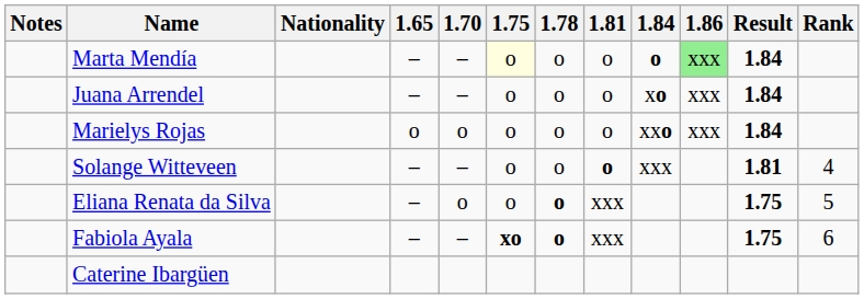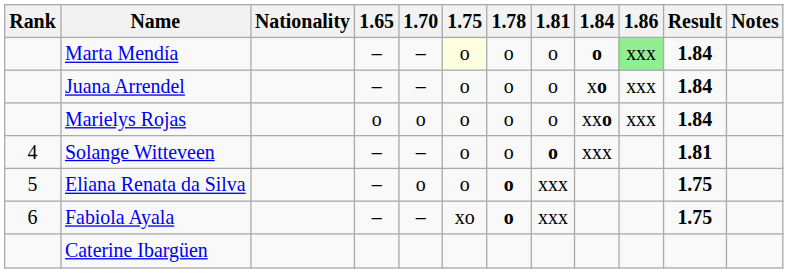columns swapped: Rank <-> Notes
Fabiola Ayala | 1.75: bold -> normal
